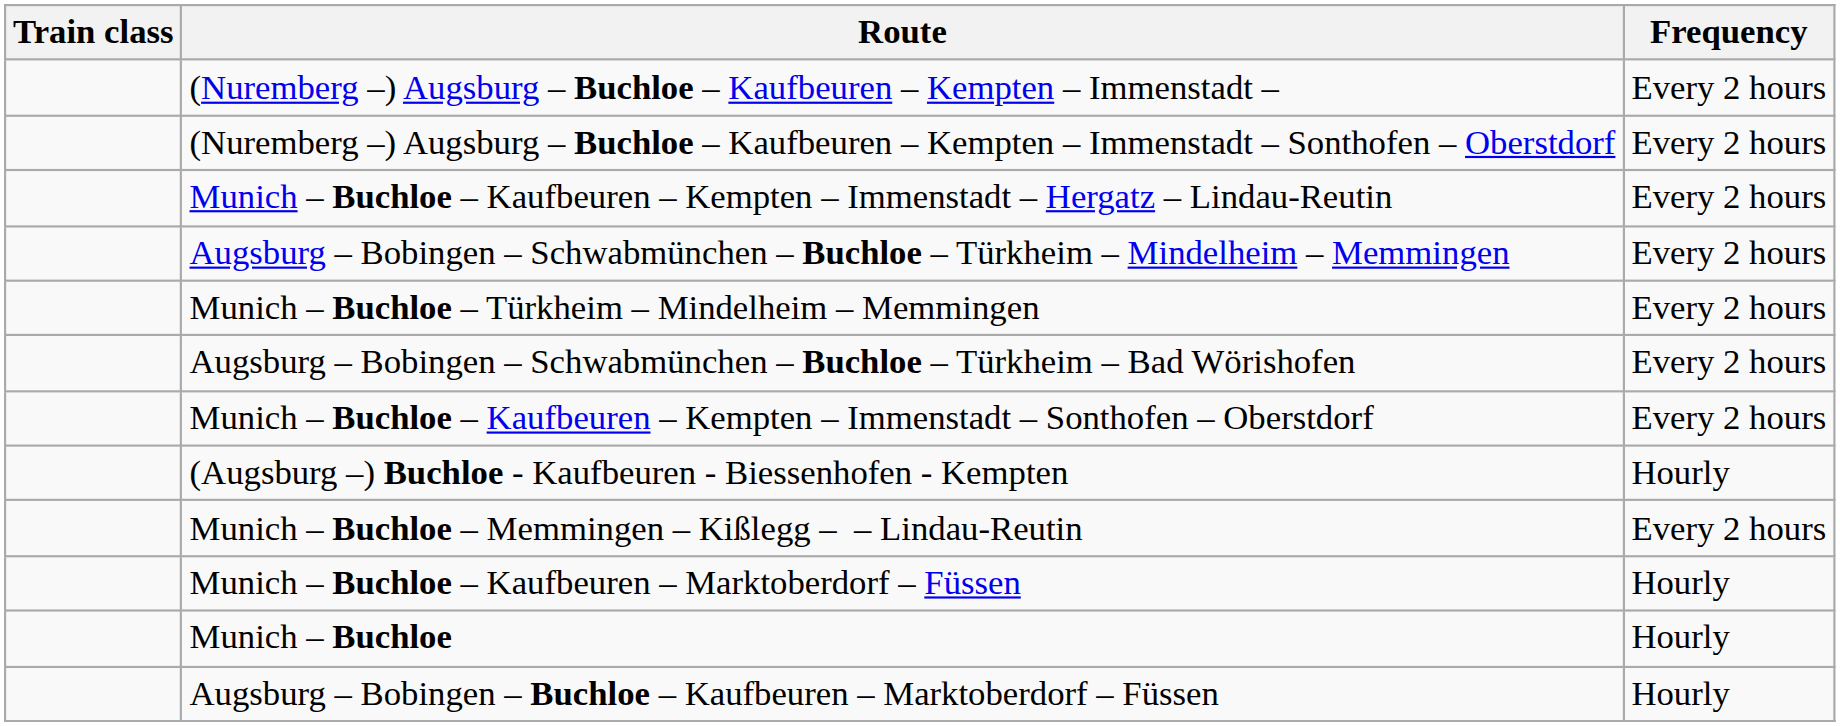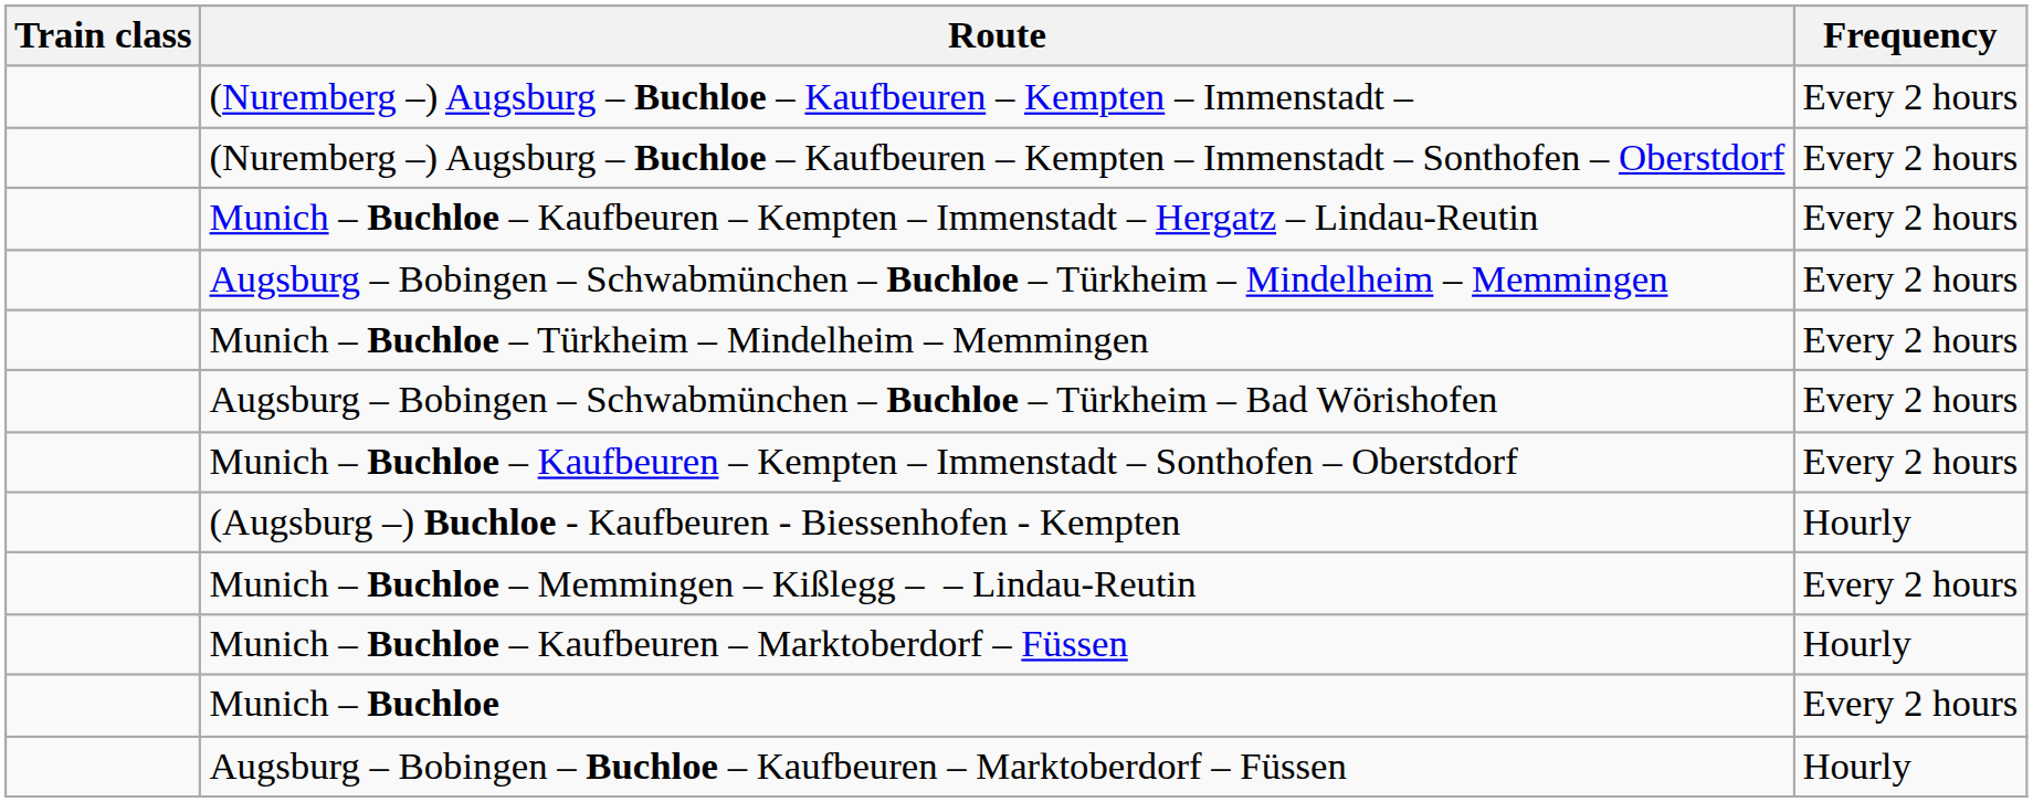Munich – Buchloe | Frequency: Hourly -> Every 2 hours
